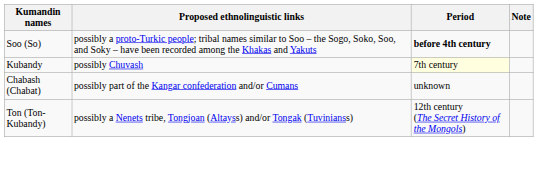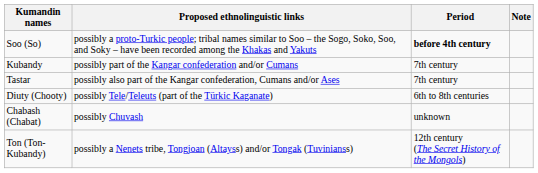Kubandy | Proposed ethnolinguistic links: possibly Chuvash -> possibly part of the Kangar confederation and/or Cumans
Kubandy | Period: lightyellow background -> no background
+ row: Tastar | possibly also part of the Kangar confederation, Cumans and/or Ases | 7th century
+ row: Diuty (Chooty) | possibly Tele/Teleuts (part of the Türkic Kaganate) | 6th to 8th centuries
Chabash (Chabat) | Proposed ethnolinguistic links: possibly part of the Kangar confederation and/or Cumans -> possibly Chuvash
